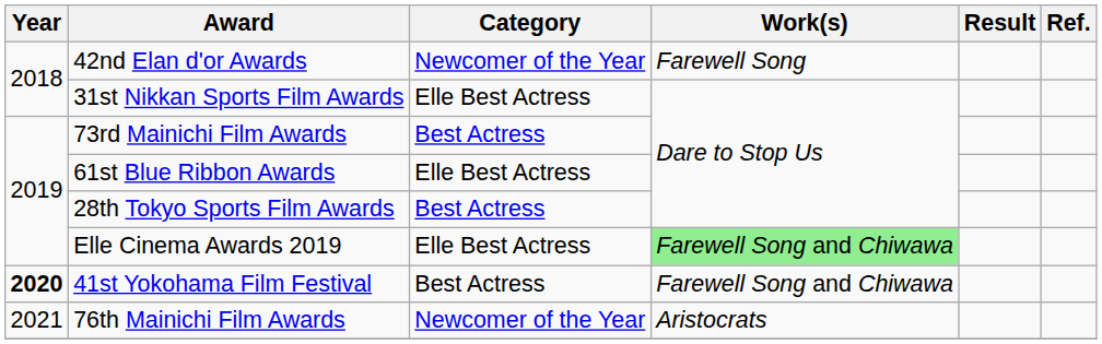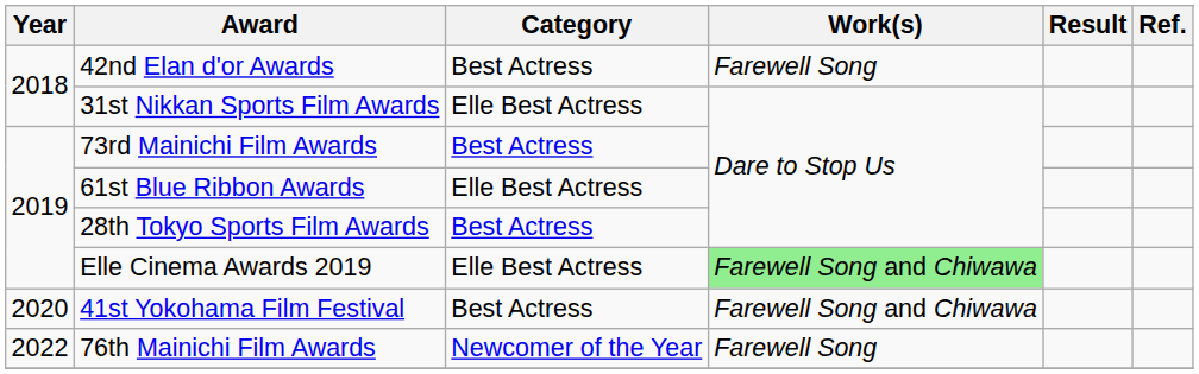42nd Elan d'or Awards | Category: Newcomer of the Year -> Best Actress
41st Yokohama Film Festival | Year: bold -> normal
76th Mainichi Film Awards | Year: 2021 -> 2022
76th Mainichi Film Awards | Work(s): Aristocrats -> Farewell Song
